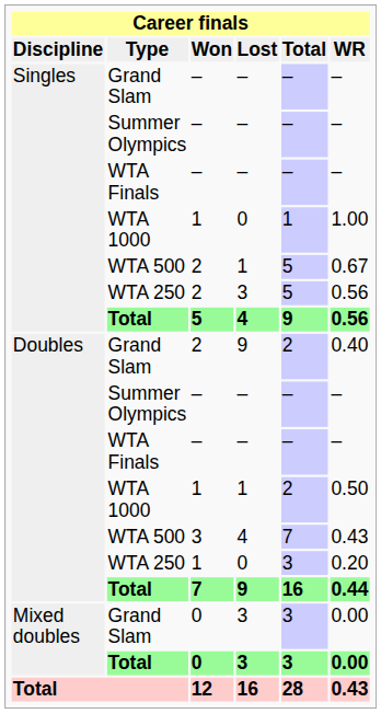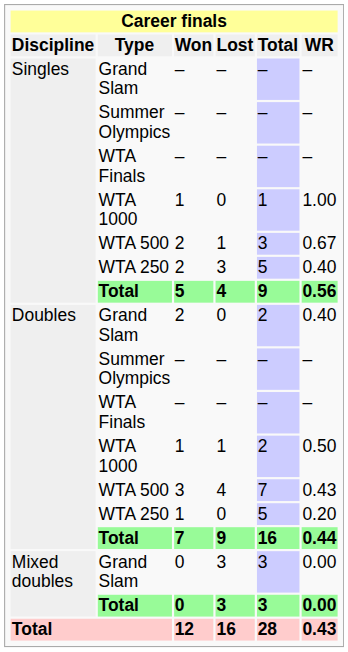WTA 500 / 2 | Total: 5 -> 3
WTA 250 / 2 | WR: 0.56 -> 0.40
Grand Slam / 2 | Lost: 9 -> 0
WTA 250 / 1 | Total: 3 -> 5
